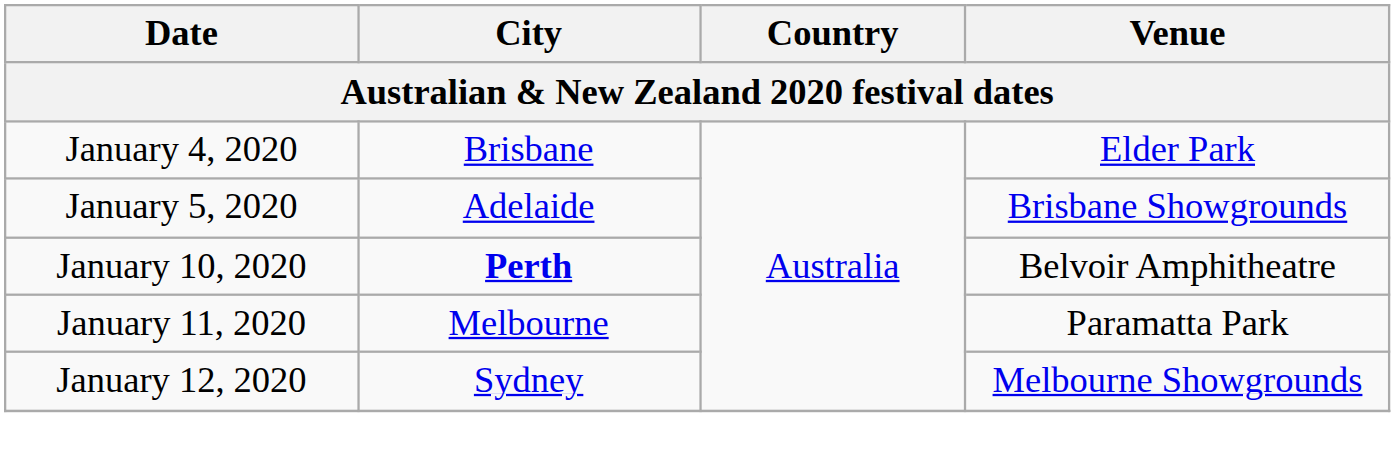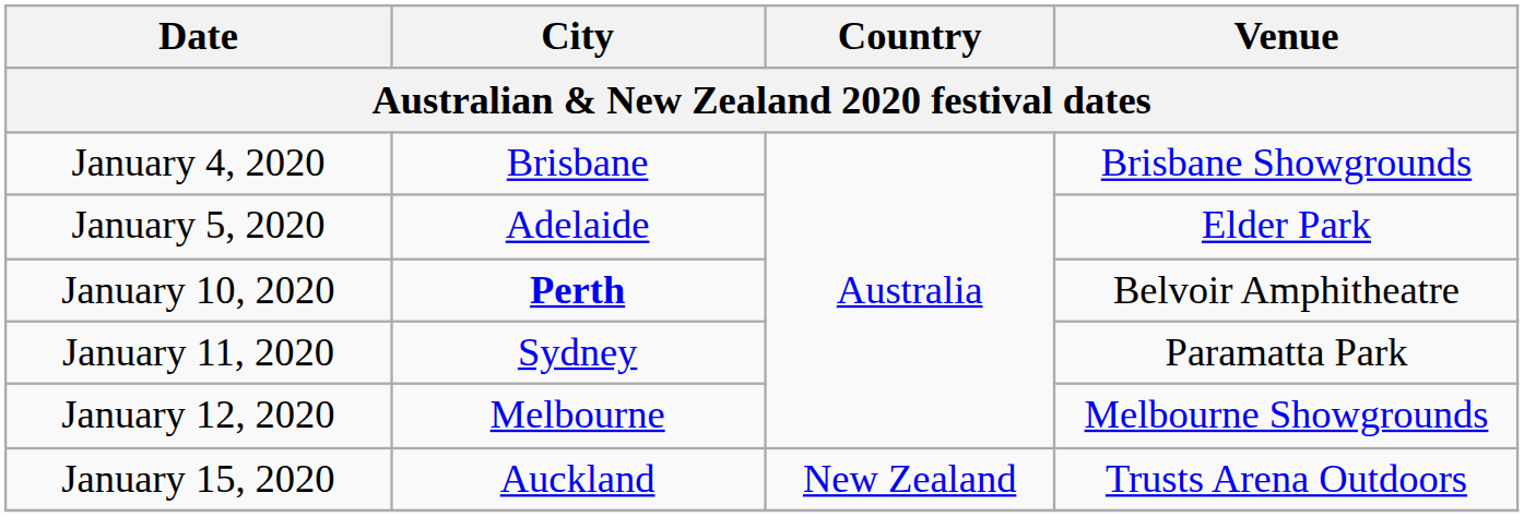January 4, 2020 | Venue: Elder Park -> Brisbane Showgrounds
January 5, 2020 | Venue: Brisbane Showgrounds -> Elder Park
January 11, 2020 | City: Melbourne -> Sydney
January 12, 2020 | City: Sydney -> Melbourne
+ row: January 15, 2020 | Auckland | New Zealand | Trusts Arena Outdoors
